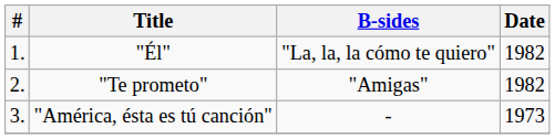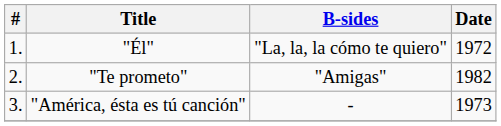"Él" | Date: 1982 -> 1972
